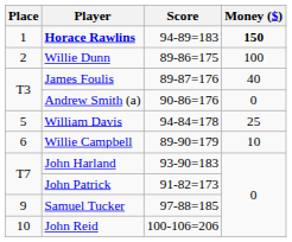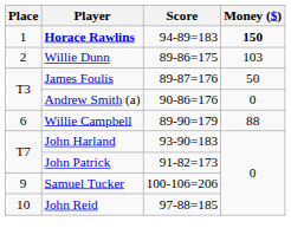Willie Dunn | Money ($): 100 -> 103
James Foulis | Money ($): 40 -> 50
- row: 5 | William Davis | 94-84=178 | 25
Willie Campbell | Money ($): 10 -> 88
Samuel Tucker | Score: 97-88=185 -> 100-106=206
John Reid | Score: 100-106=206 -> 97-88=185
